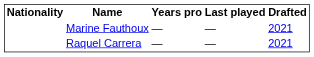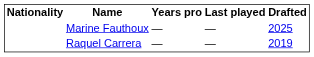Marine Fauthoux | Drafted: 2021 -> 2025
Raquel Carrera | Drafted: 2021 -> 2019
